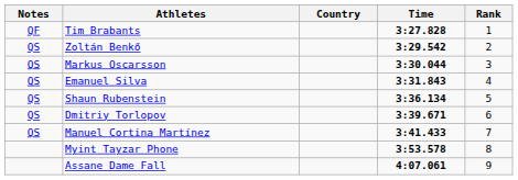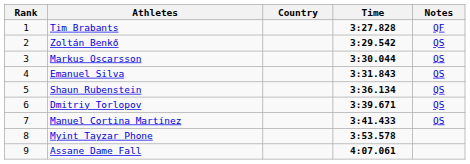columns swapped: Rank <-> Notes
